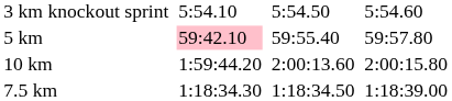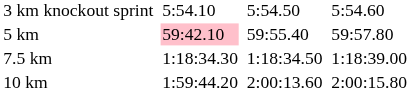rows swapped: 7.5 km <-> 10 km
